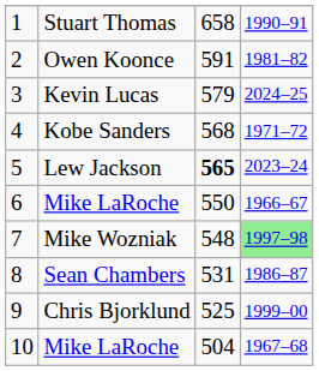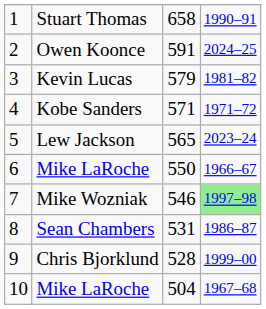Owen Koonce | column 4: 1981–82 -> 2024–25
Kevin Lucas | column 4: 2024–25 -> 1981–82
Kobe Sanders | column 3: 568 -> 571
Lew Jackson | column 3: bold -> normal
Mike Wozniak | column 3: 548 -> 546
Chris Bjorklund | column 3: 525 -> 528
